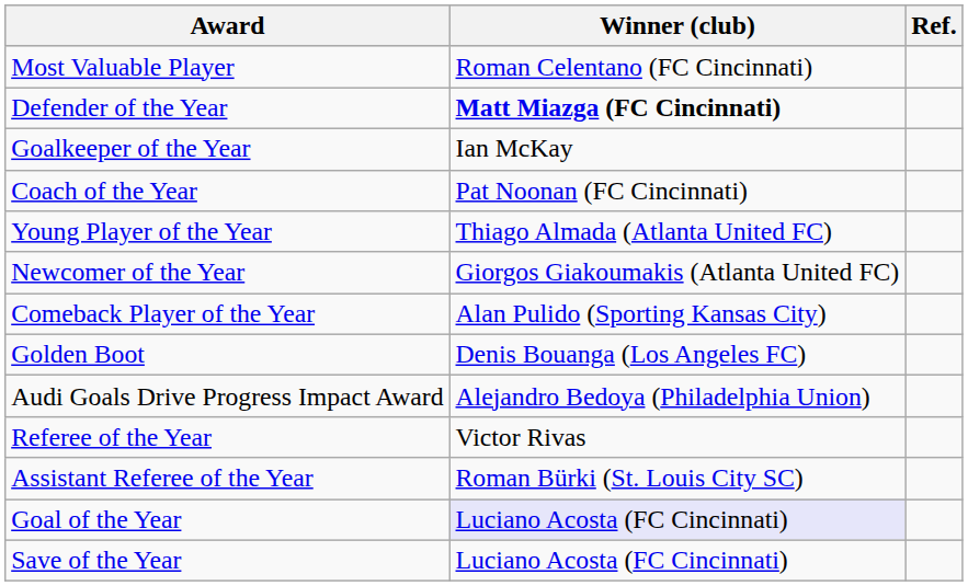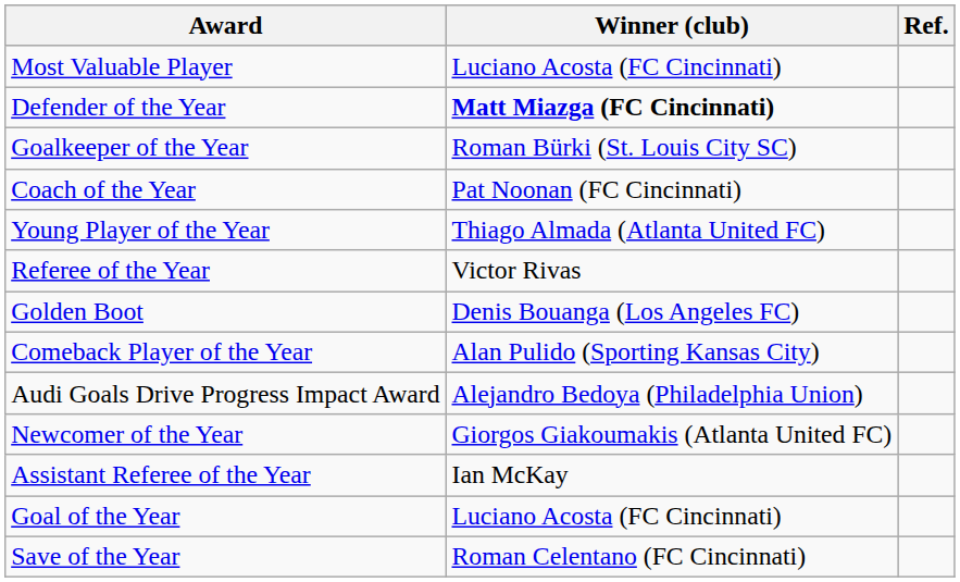Most Valuable Player | Winner (club): Roman Celentano (FC Cincinnati) -> Luciano Acosta (FC Cincinnati)
Goalkeeper of the Year | Winner (club): Ian McKay -> Roman Bürki (St. Louis City SC)
rows swapped: Newcomer of the Year <-> Referee of the Year
rows swapped: Comeback Player of the Year <-> Golden Boot
Assistant Referee of the Year | Winner (club): Roman Bürki (St. Louis City SC) -> Ian McKay
Goal of the Year | Winner (club): lavender background -> no background
Save of the Year | Winner (club): Luciano Acosta (FC Cincinnati) -> Roman Celentano (FC Cincinnati)
